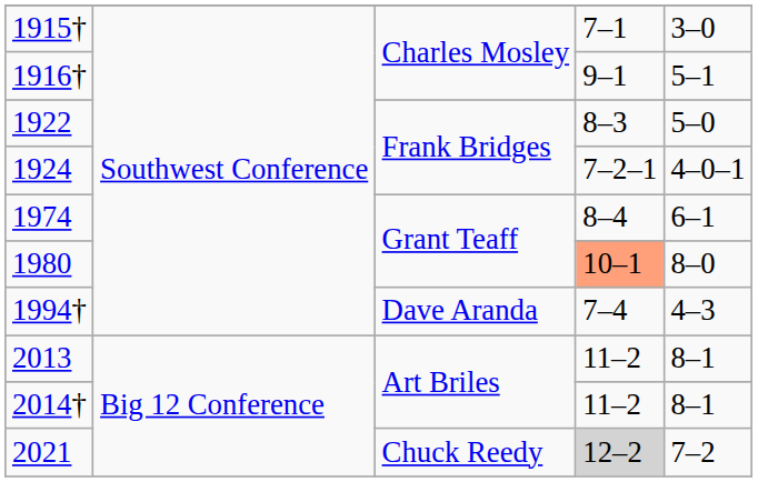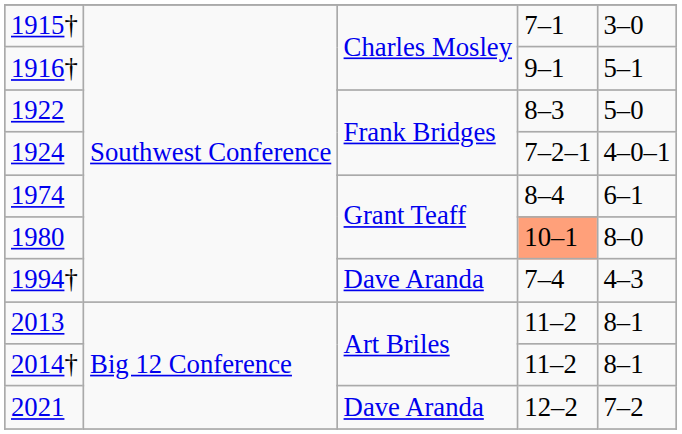2021 | column 3: Chuck Reedy -> Dave Aranda
2021 | column 4: lightgrey background -> no background
